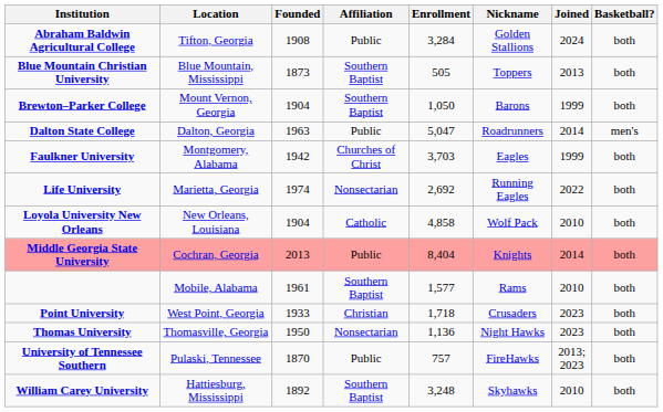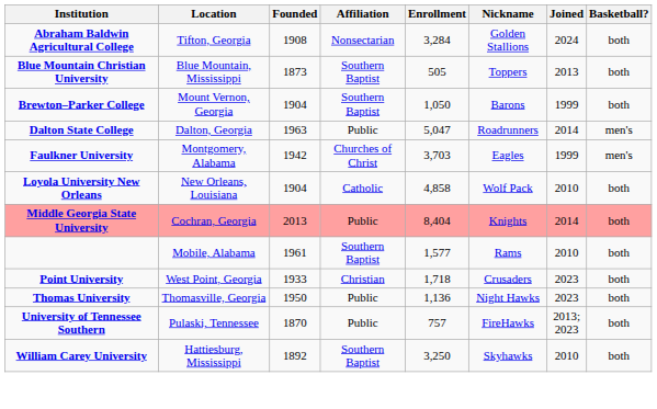Abraham Baldwin Agricultural College | Affiliation: Public -> Nonsectarian
Faulkner University | Basketball?: both -> men's
- row: Life University | Marietta, Georgia | 1974 | Nonsectarian | 2,692 | Running Eagles | 2022 | both
Thomas University | Affiliation: Nonsectarian -> Public
William Carey University | Enrollment: 3,248 -> 3,250
